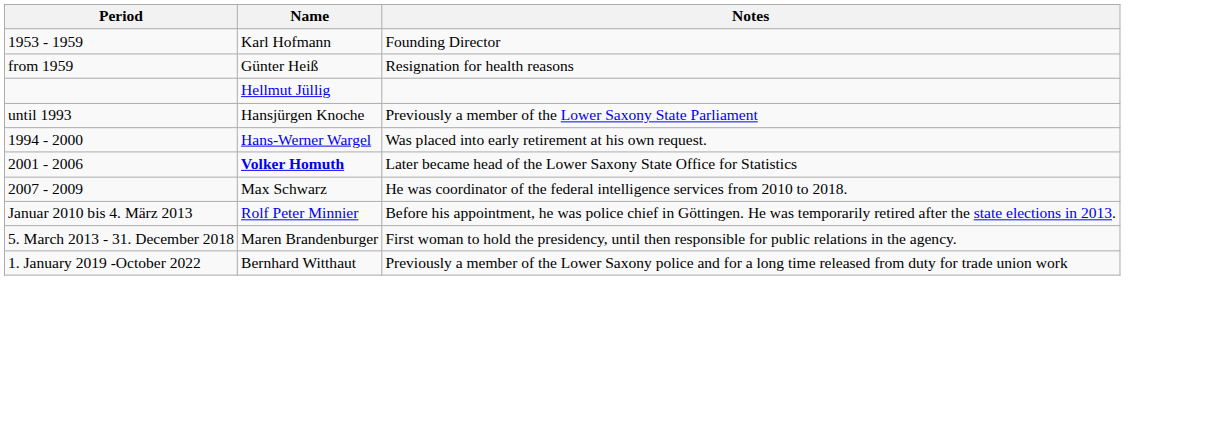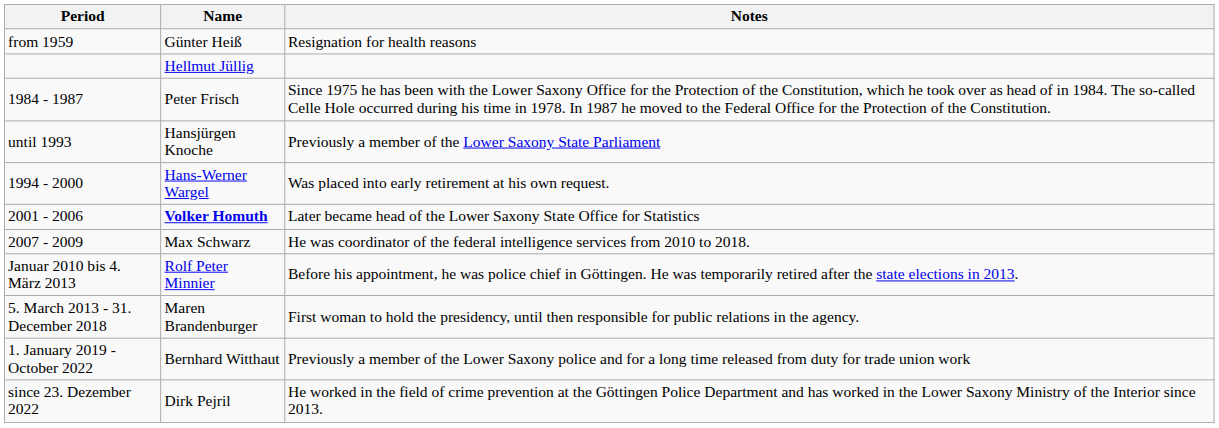- row: 1953 - 1959 | Karl Hofmann | Founding Director
+ row: 1984 - 1987 | Peter Frisch | Since 1975 he has been with the Lower Saxony Office for the Protection of the Constitution, which he took over as head of in 1984. The so-called Celle Hole occurred during his time in 1978. In 1987 he moved to the Federal Office for the Protection of the Constitution.
+ row: since 23. Dezember 2022 | Dirk Pejril | He worked in the field of crime prevention at the Göttingen Police Department and has worked in the Lower Saxony Ministry of the Interior since 2013.
